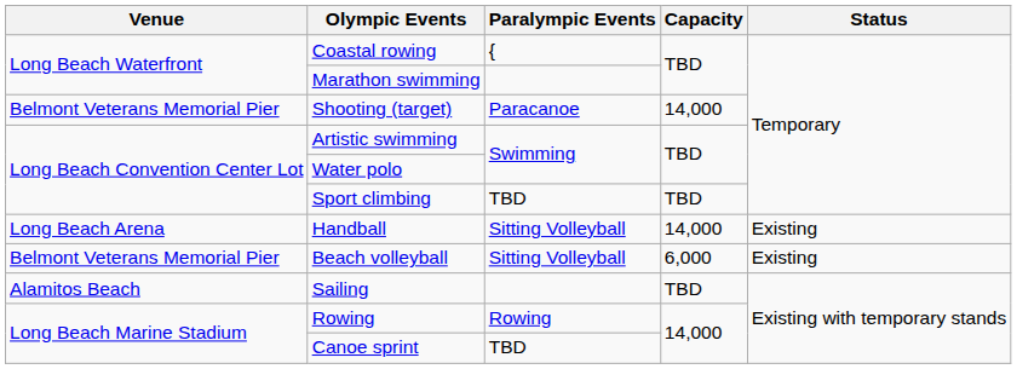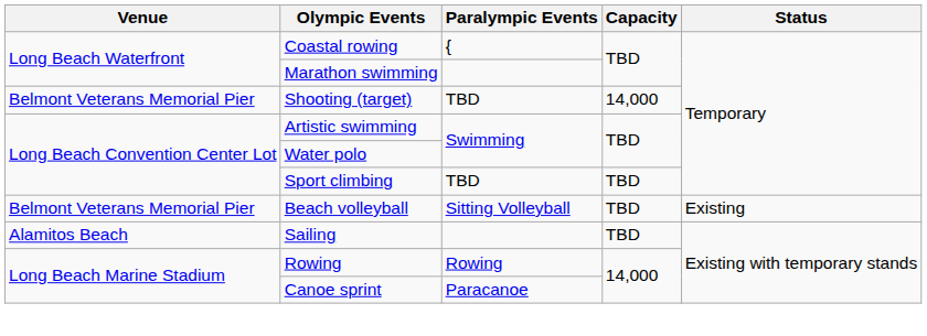Shooting (target) | Paralympic Events: Paracanoe -> TBD
- row: Long Beach Arena | Handball | Sitting Volleyball | 14,000 | Existing
Beach volleyball | Capacity: 6,000 -> TBD
Canoe sprint | Paralympic Events: TBD -> Paracanoe
